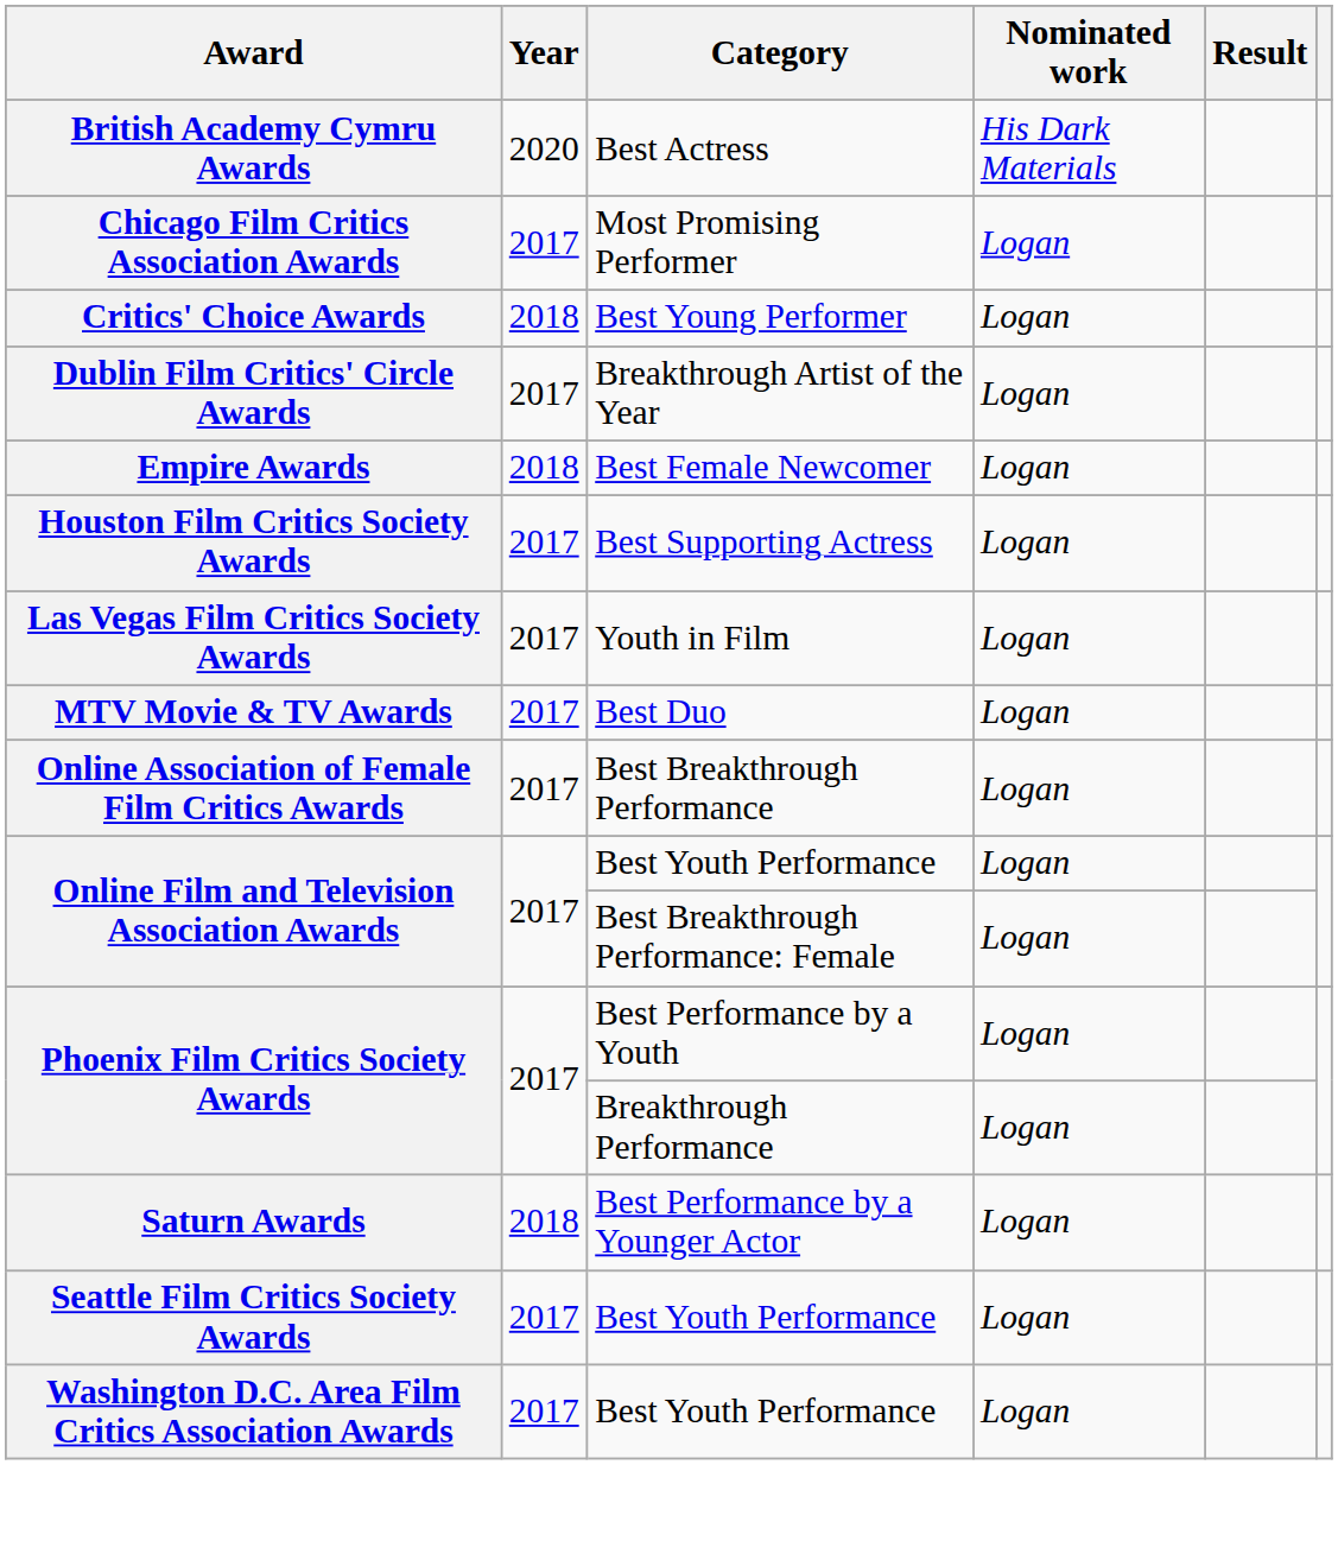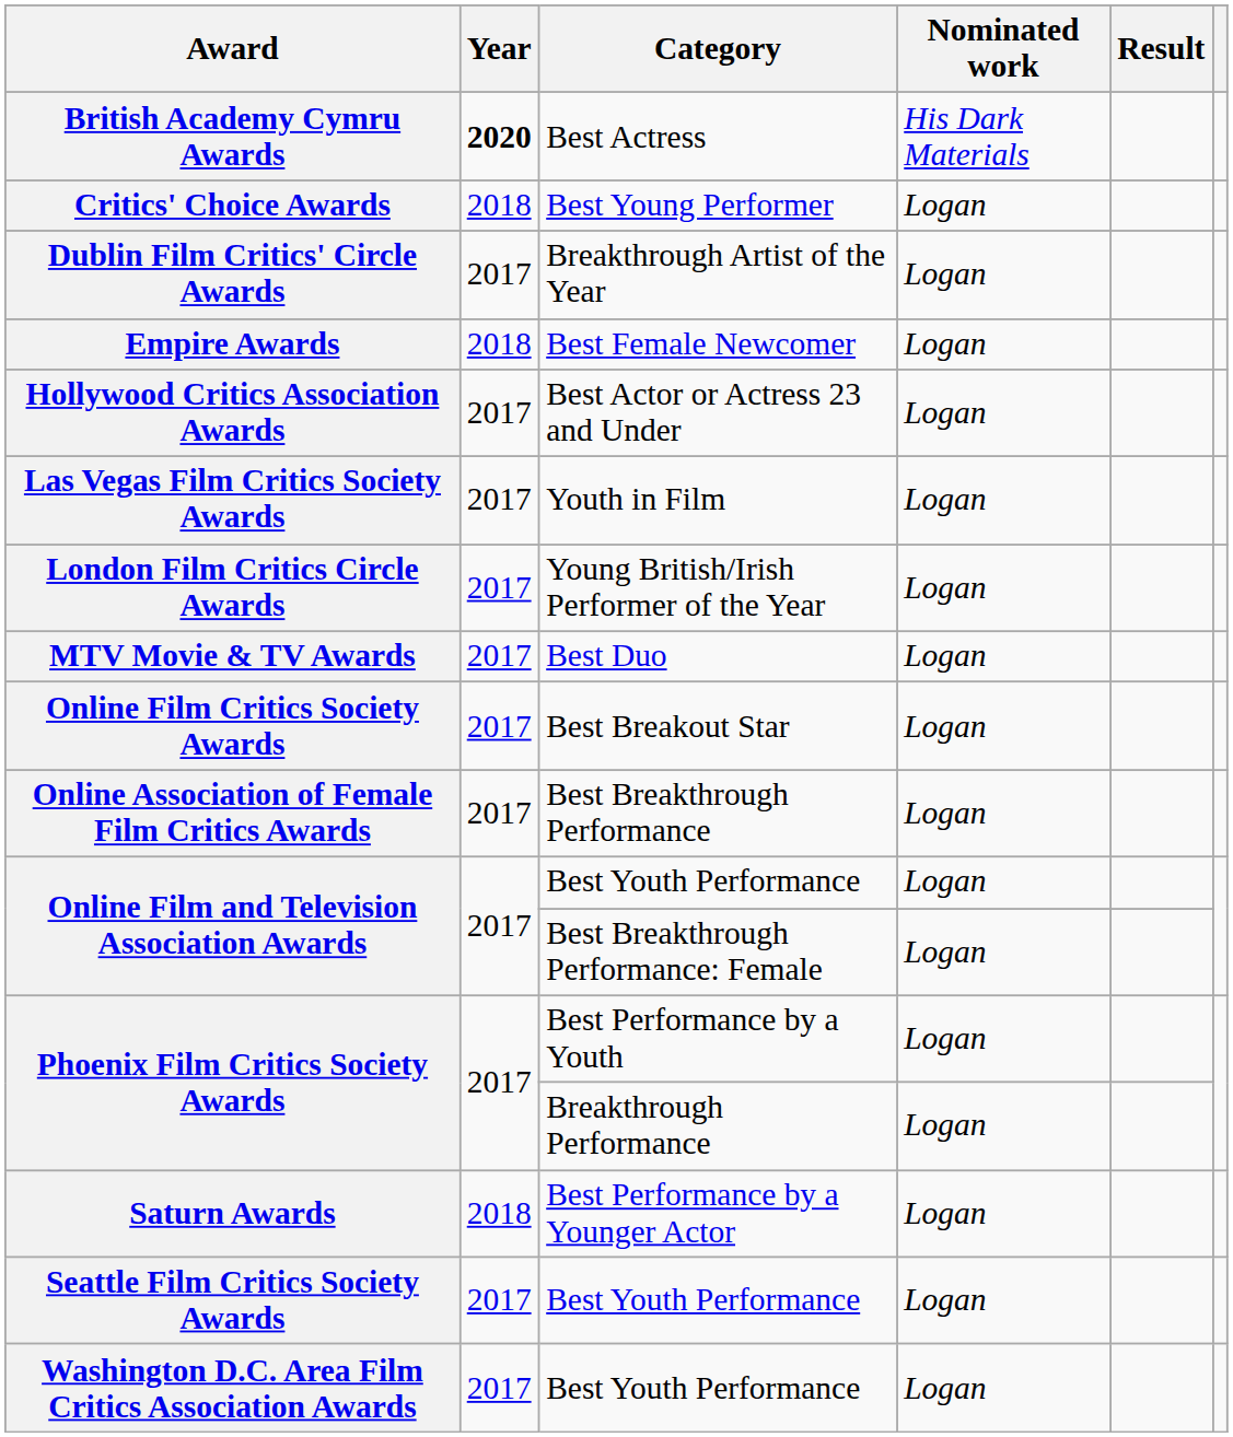British Academy Cymru Awards | Year: normal -> bold
- row: Chicago Film Critics Association Awards | 2017 | Most Promising Performer | Logan
+ row: Hollywood Critics Association Awards | 2017 | Best Actor or Actress 23 and Under | Logan
- row: Houston Film Critics Society Awards | 2017 | Best Supporting Actress | Logan
+ row: London Film Critics Circle Awards | 2017 | Young British/Irish Performer of the Year | Logan
+ row: Online Film Critics Society Awards | 2017 | Best Breakout Star | Logan
